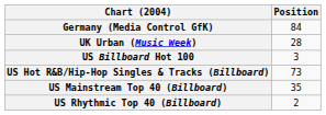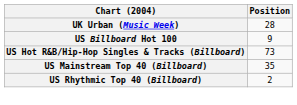- row: Germany (Media Control GfK) | 84
US Billboard Hot 100 | Position: 3 -> 9
